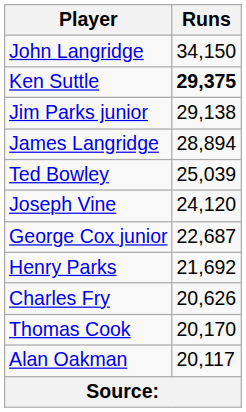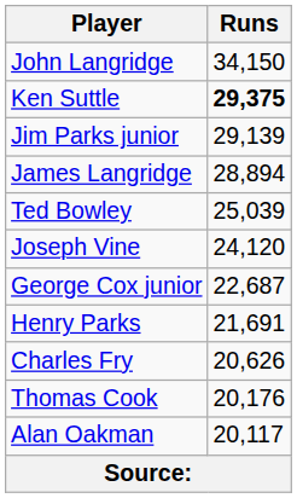Jim Parks junior | Runs: 29,138 -> 29,139
Henry Parks | Runs: 21,692 -> 21,691
Thomas Cook | Runs: 20,170 -> 20,176
